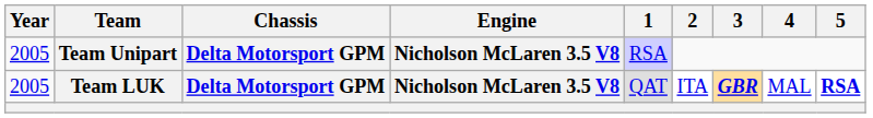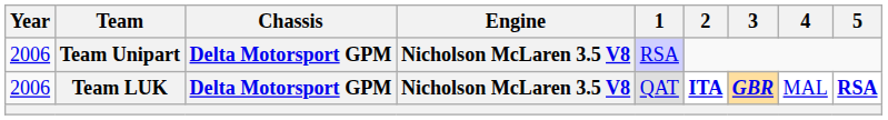Team Unipart | Year: 2005 -> 2006
Team LUK | Year: 2005 -> 2006
Team LUK | 2: normal -> bold
